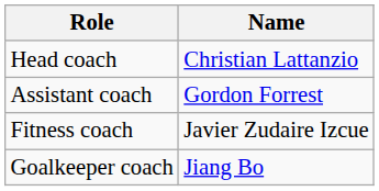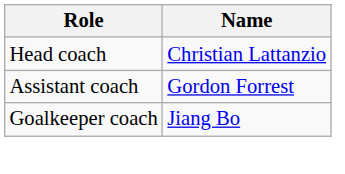- row: Fitness coach | Javier Zudaire Izcue
